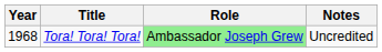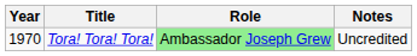Tora! Tora! Tora! | Year: 1968 -> 1970
